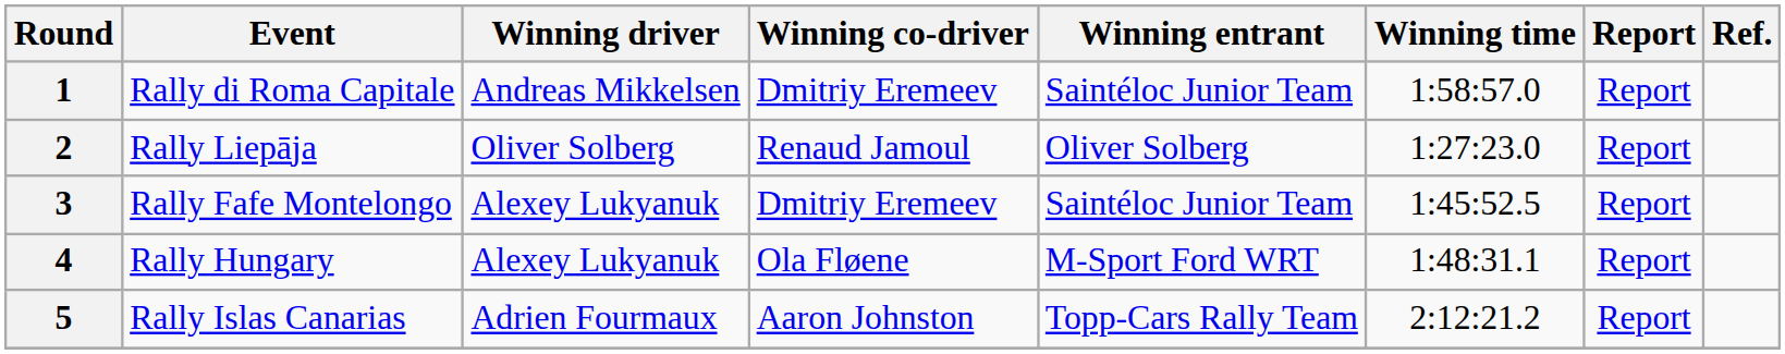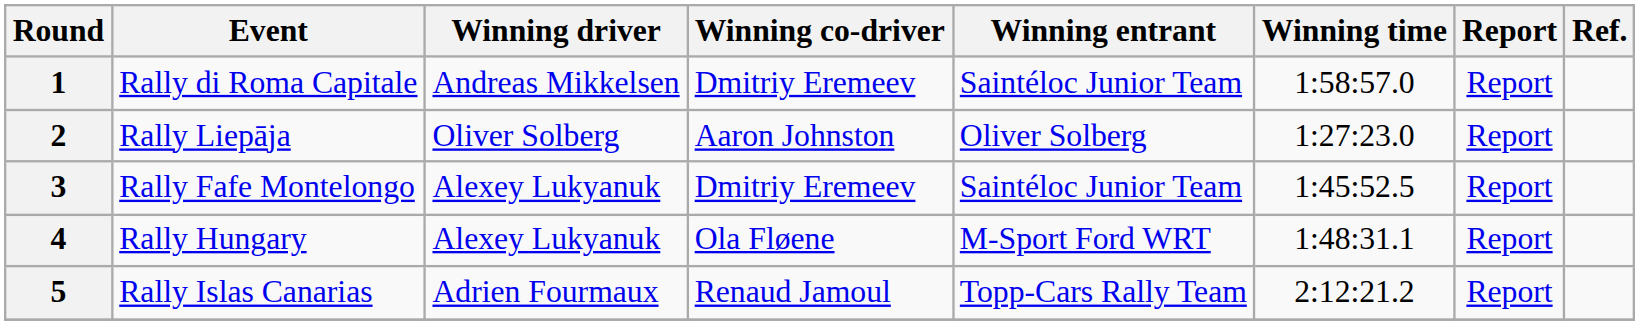2 | Winning co-driver: Renaud Jamoul -> Aaron Johnston
5 | Winning co-driver: Aaron Johnston -> Renaud Jamoul
